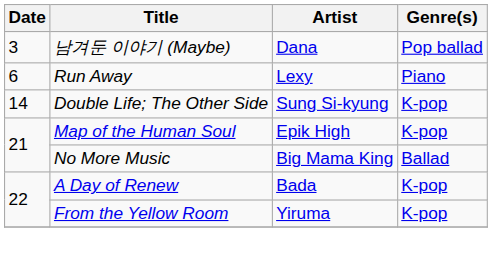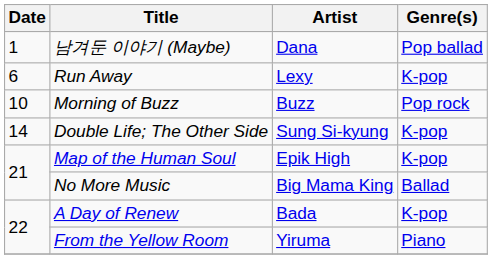남겨둔 이야기 (Maybe) | Date: 3 -> 1
Run Away | Genre(s): Piano -> K-pop
+ row: 10 | Morning of Buzz | Buzz | Pop rock
From the Yellow Room | Genre(s): K-pop -> Piano
